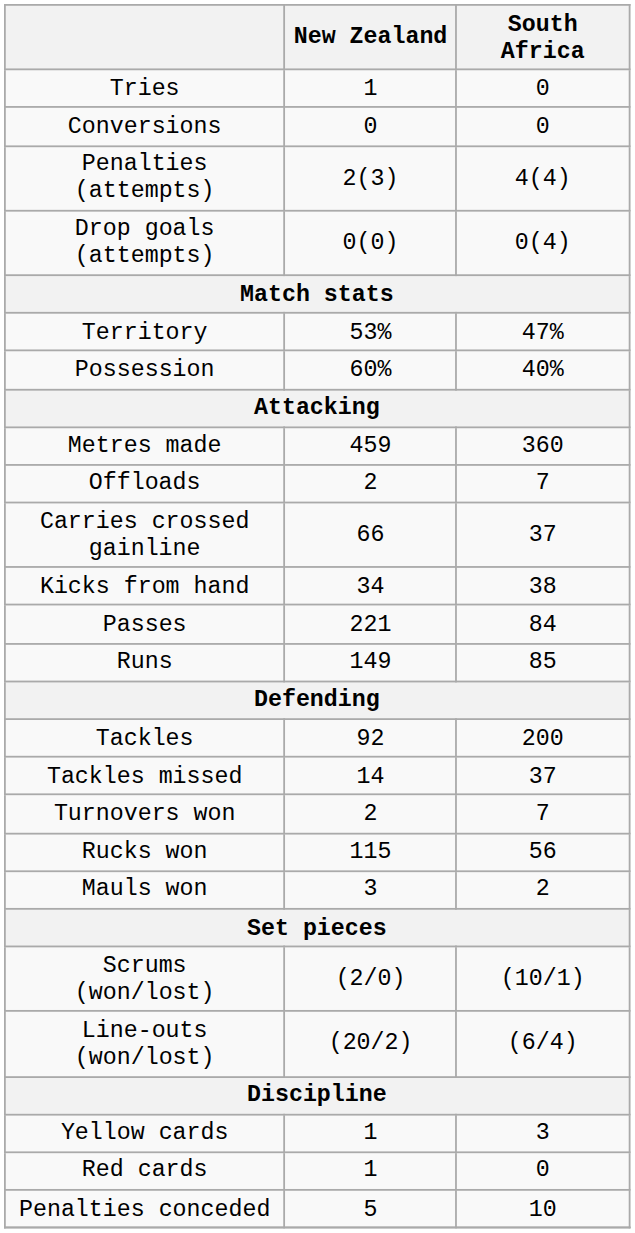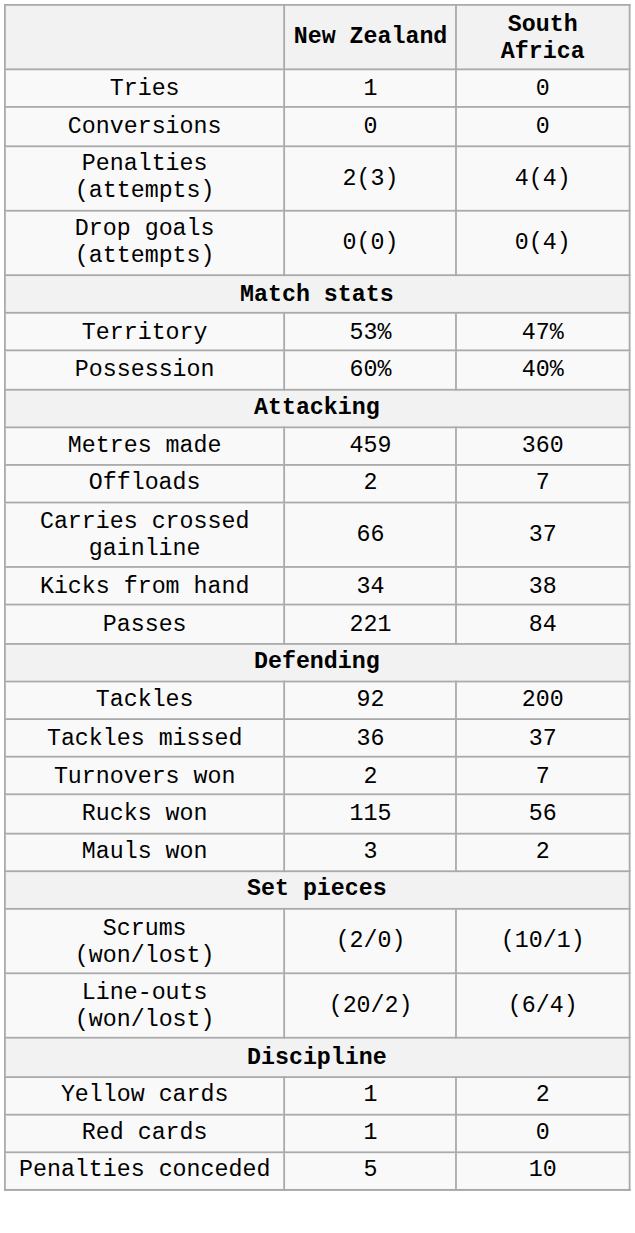- row: Runs | 149 | 85
Tackles missed | New Zealand: 14 -> 36
Yellow cards | South Africa: 3 -> 2
